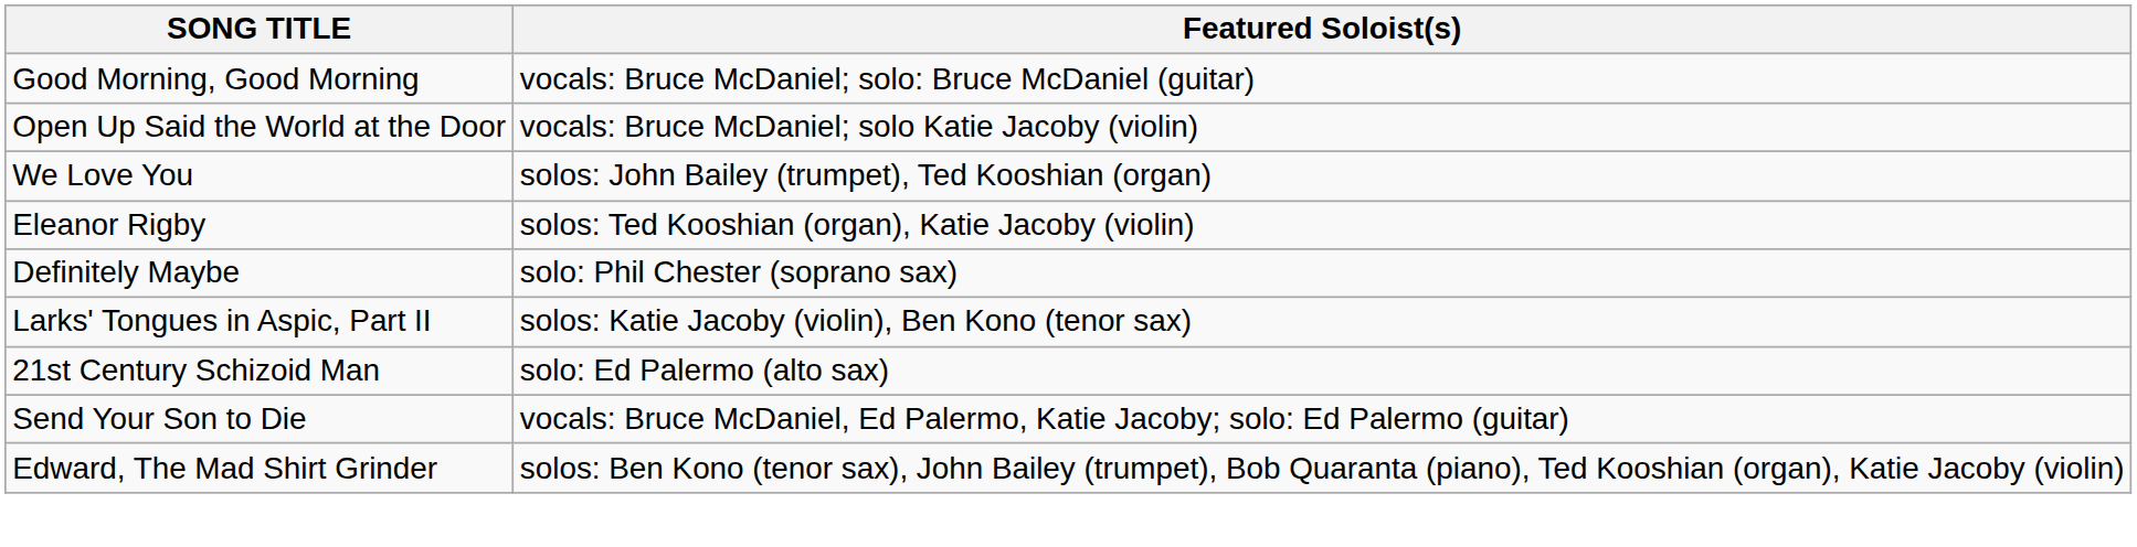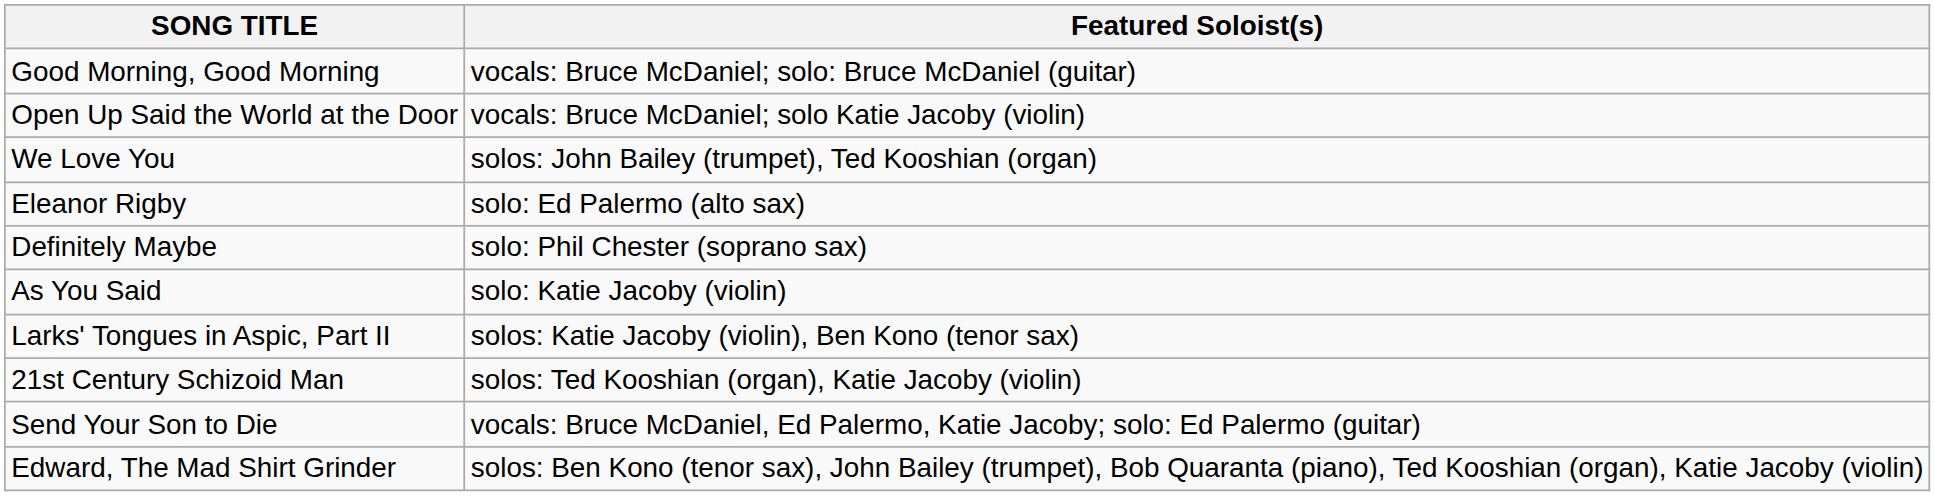Eleanor Rigby | Featured Soloist(s): solos: Ted Kooshian (organ), Katie Jacoby (violin) -> solo: Ed Palermo (alto sax)
+ row: As You Said | solo: Katie Jacoby (violin)
21st Century Schizoid Man | Featured Soloist(s): solo: Ed Palermo (alto sax) -> solos: Ted Kooshian (organ), Katie Jacoby (violin)
